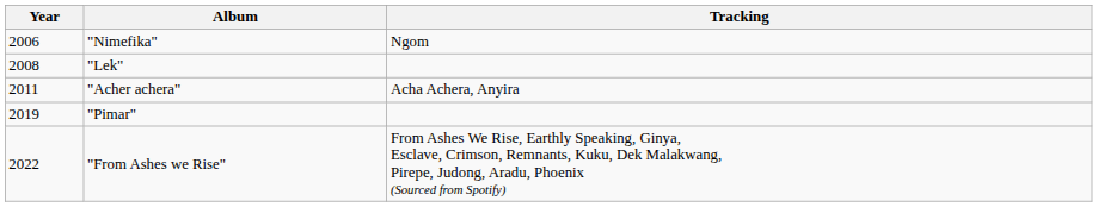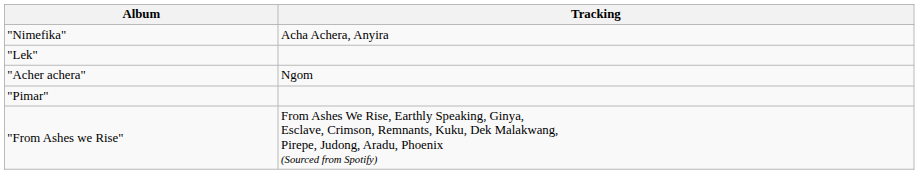- column: Year | 2006 | 2008 | 2011 | 2019 | 2022
"Nimefika" | Tracking: Ngom -> Acha Achera, Anyira
"Acher achera" | Tracking: Acha Achera, Anyira -> Ngom
